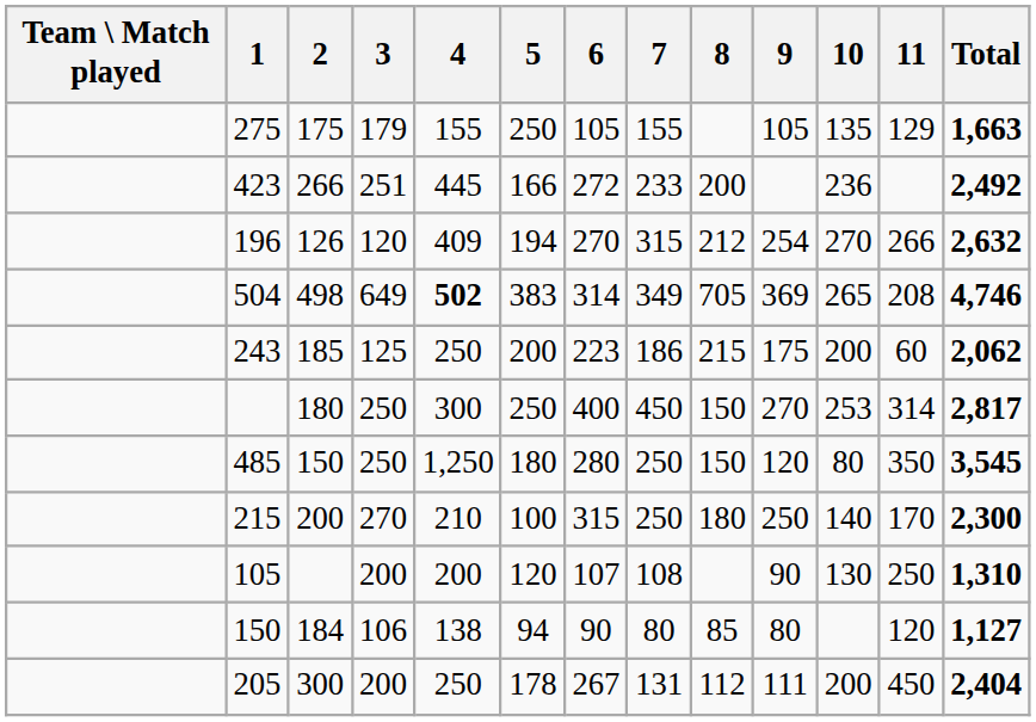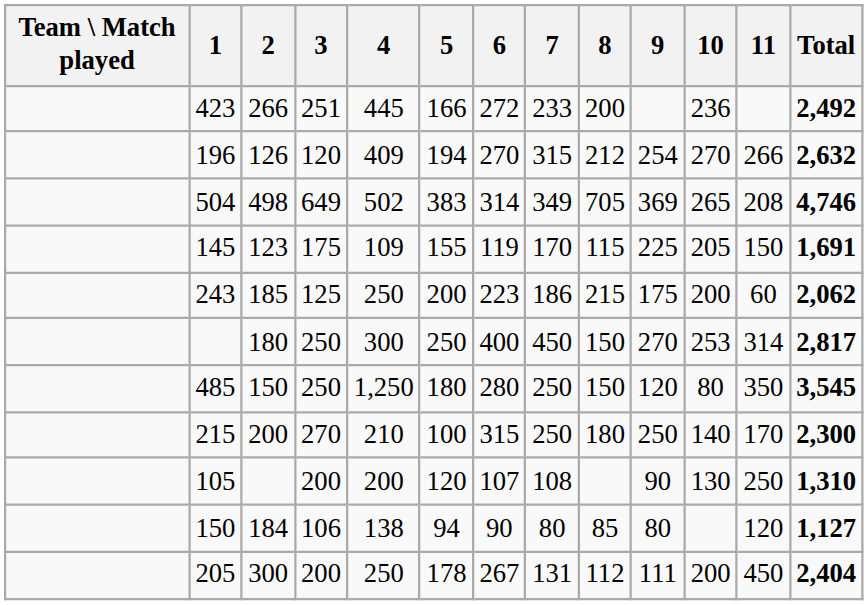- row: 275 | 175 | 179 | 155 | 250 | 105 | 155 | 105 | 135 | 129 | 1,663
504 | 4: bold -> normal
+ row: 145 | 123 | 175 | 109 | 155 | 119 | 170 | 115 | 225 | 205 | 150 | 1,691
